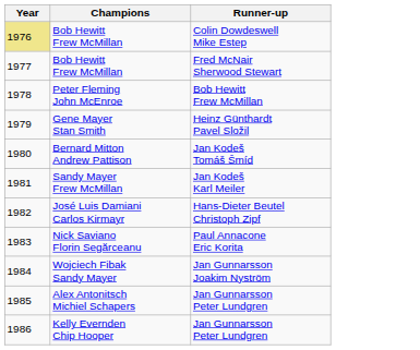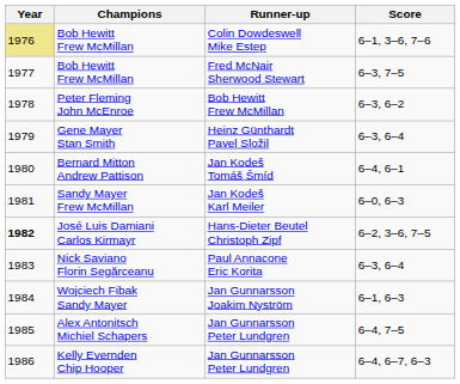+ column: Score | 6–1, 3–6, 7–6 | 6–3, 7–5 | 6–3, 6–2 | 6–3, 6–4 | 6–4, 6–1 | 6–0, 6–3 | 6–2, 3–6, 7–5 | 6–3, 6–4 | 6–1, 6–3 | 6–4, 7–5 | 6–4, 6–7, 6–3
José Luis Damiani Carlos Kirmayr | Year: normal -> bold
